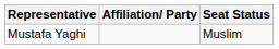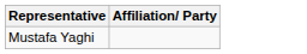- column: Seat Status | Muslim
